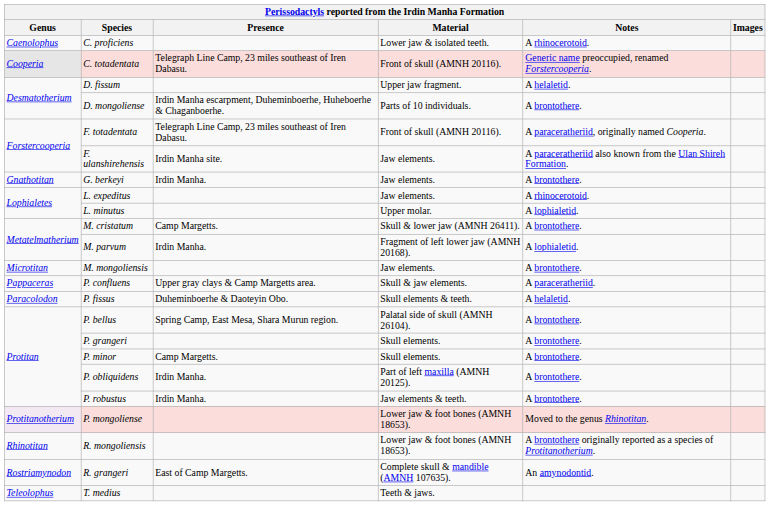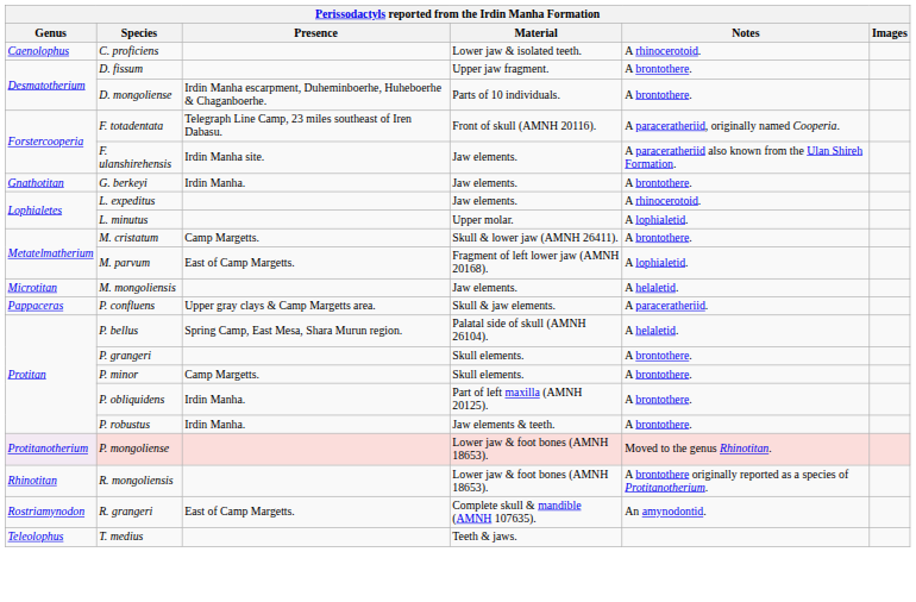- row: Cooperia | C. totadentata | Telegraph Line Camp, 23 miles southeast of Iren Dabasu. | Front of skull (AMNH 20116). | Generic name preoccupied, renamed Forstercooperia.
D. fissum | Notes: A helaletid. -> A brontothere.
M. parvum | Presence: Irdin Manha. -> East of Camp Margetts.
M. mongoliensis | Notes: A brontothere. -> A helaletid.
- row: Paracolodon | P. fissus | Duheminboerhe & Daoteyin Obo. | Skull elements & teeth. | A helaletid.
P. bellus | Notes: A brontothere. -> A helaletid.
